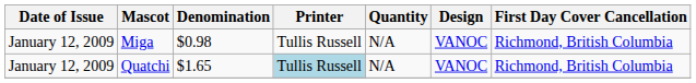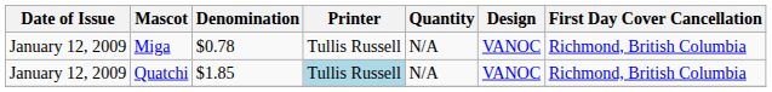Miga | Denomination: $0.98 -> $0.78
Quatchi | Denomination: $1.65 -> $1.85
